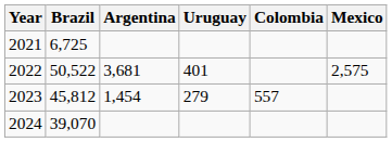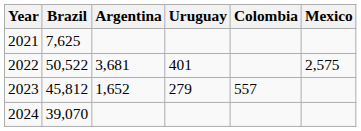2021 | Brazil: 6,725 -> 7,625
2023 | Argentina: 1,454 -> 1,652
